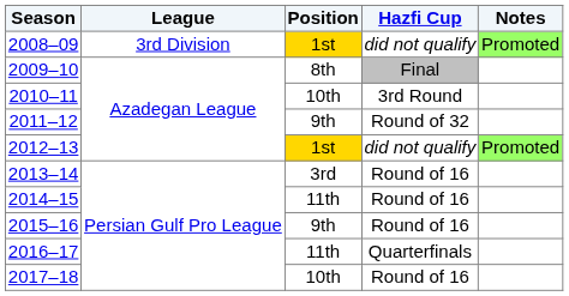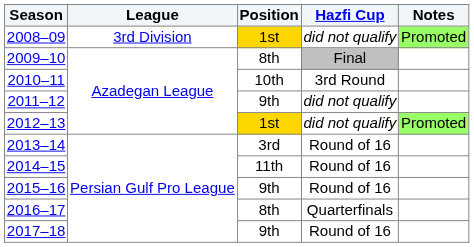2011–12 | Hazfi Cup: Round of 32 -> did not qualify
2016–17 | Position: 11th -> 8th
2017–18 | Position: 10th -> 9th
